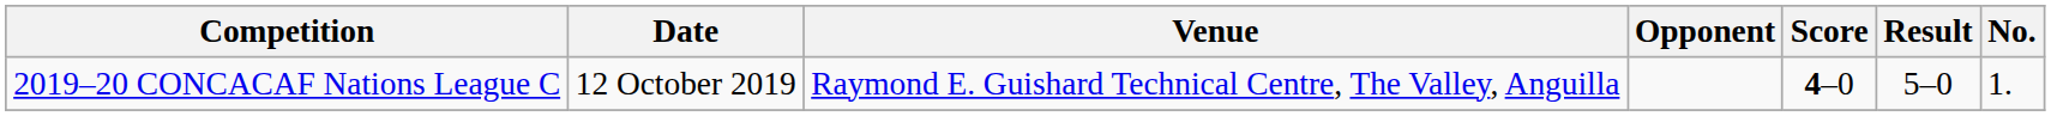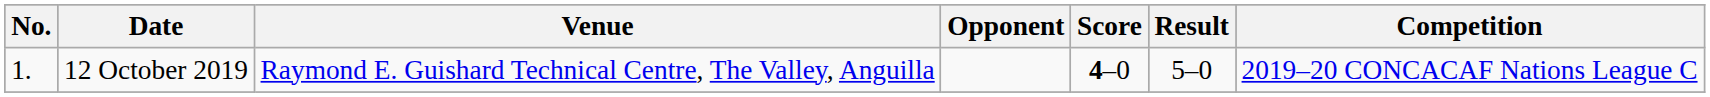columns swapped: No. <-> Competition
